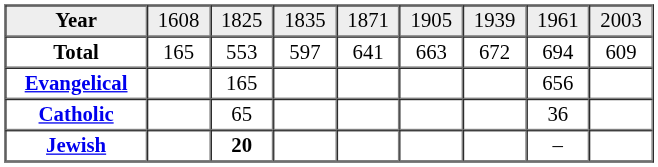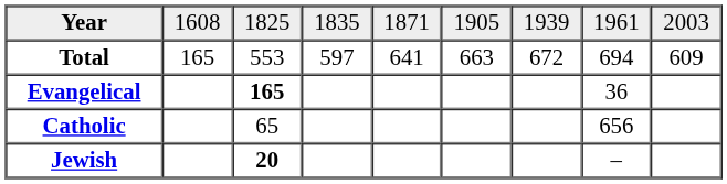Evangelical | column 3: normal -> bold
Evangelical | column 8: 656 -> 36
Catholic | column 8: 36 -> 656
